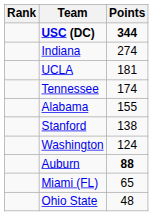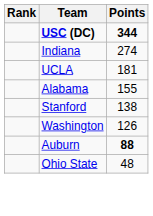- row: Tennessee | 174
Washington | Points: 124 -> 126
- row: Miami (FL) | 65
